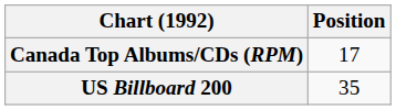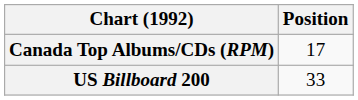US Billboard 200 | Position: 35 -> 33
